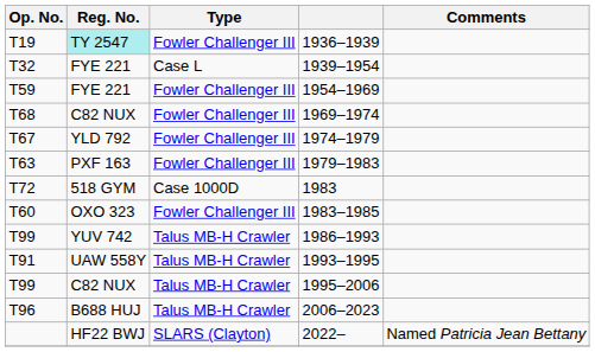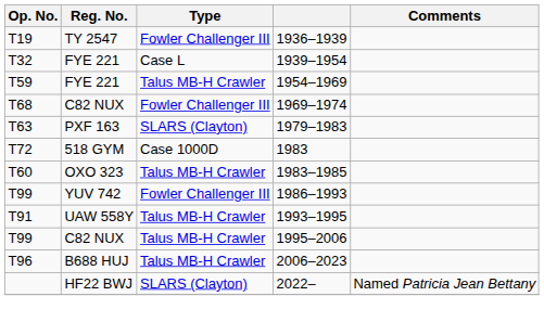1936–1939 | Reg. No.: paleturquoise background -> no background
1954–1969 | Type: Fowler Challenger III -> Talus MB-H Crawler
- row: T67 | YLD 792 | Fowler Challenger III | 1974–1979
1979–1983 | Type: Fowler Challenger III -> SLARS (Clayton)
1983–1985 | Type: Fowler Challenger III -> Talus MB-H Crawler
1986–1993 | Type: Talus MB-H Crawler -> Fowler Challenger III
